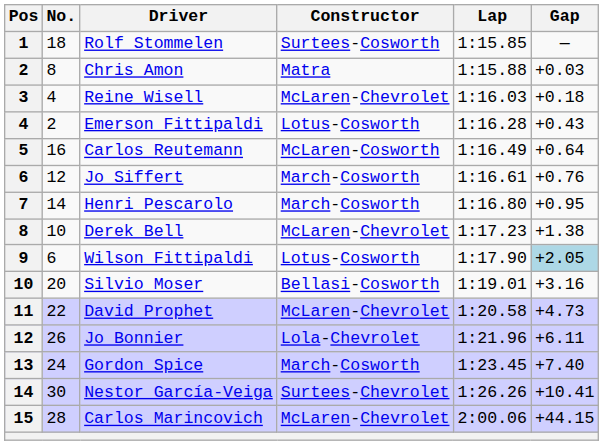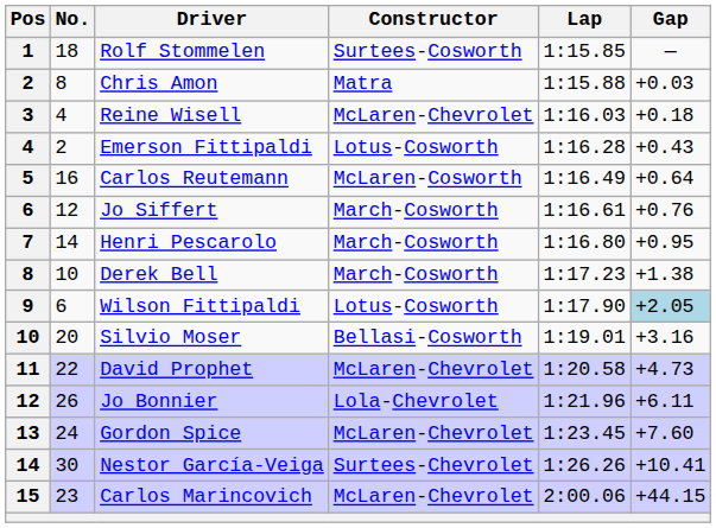Derek Bell | Constructor: McLaren-Chevrolet -> March-Cosworth
Gordon Spice | Constructor: March-Cosworth -> McLaren-Chevrolet
Gordon Spice | Gap: +7.40 -> +7.60
Carlos Marincovich | No.: 28 -> 23
